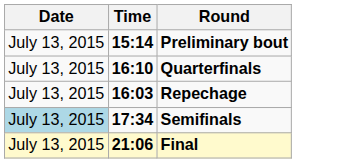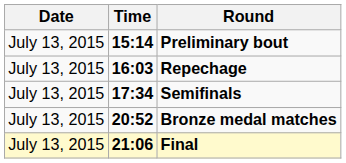- row: July 13, 2015 | 16:10 | Quarterfinals
Semifinals | Date: lightblue background -> no background
+ row: July 13, 2015 | 20:52 | Bronze medal matches
